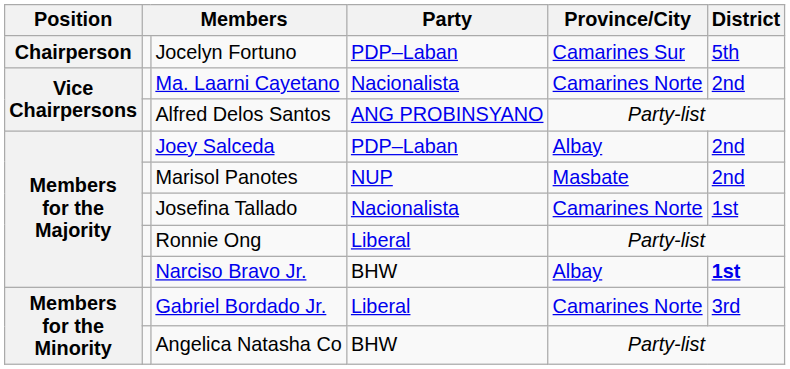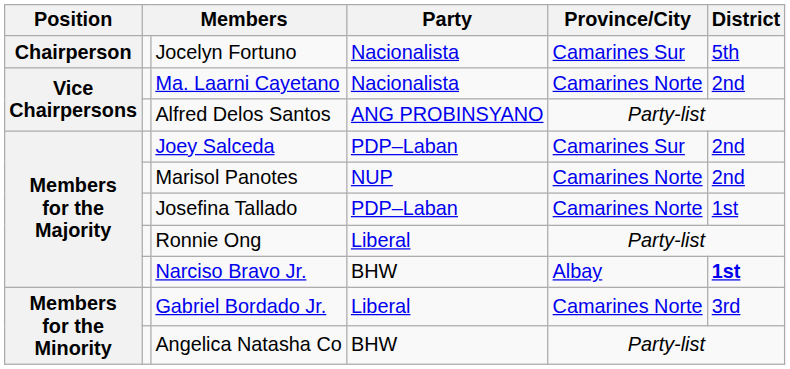Jocelyn Fortuno | Party: PDP–Laban -> Nacionalista
Joey Salceda | Province/City: Albay -> Camarines Sur
Marisol Panotes | Province/City: Masbate -> Camarines Norte
Josefina Tallado | Party: Nacionalista -> PDP–Laban
